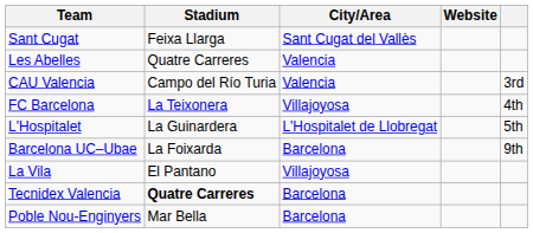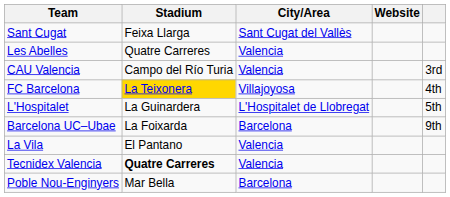FC Barcelona | Stadium: no background -> gold background
La Vila | City/Area: Villajoyosa -> Valencia
Tecnidex Valencia | City/Area: Barcelona -> Valencia
